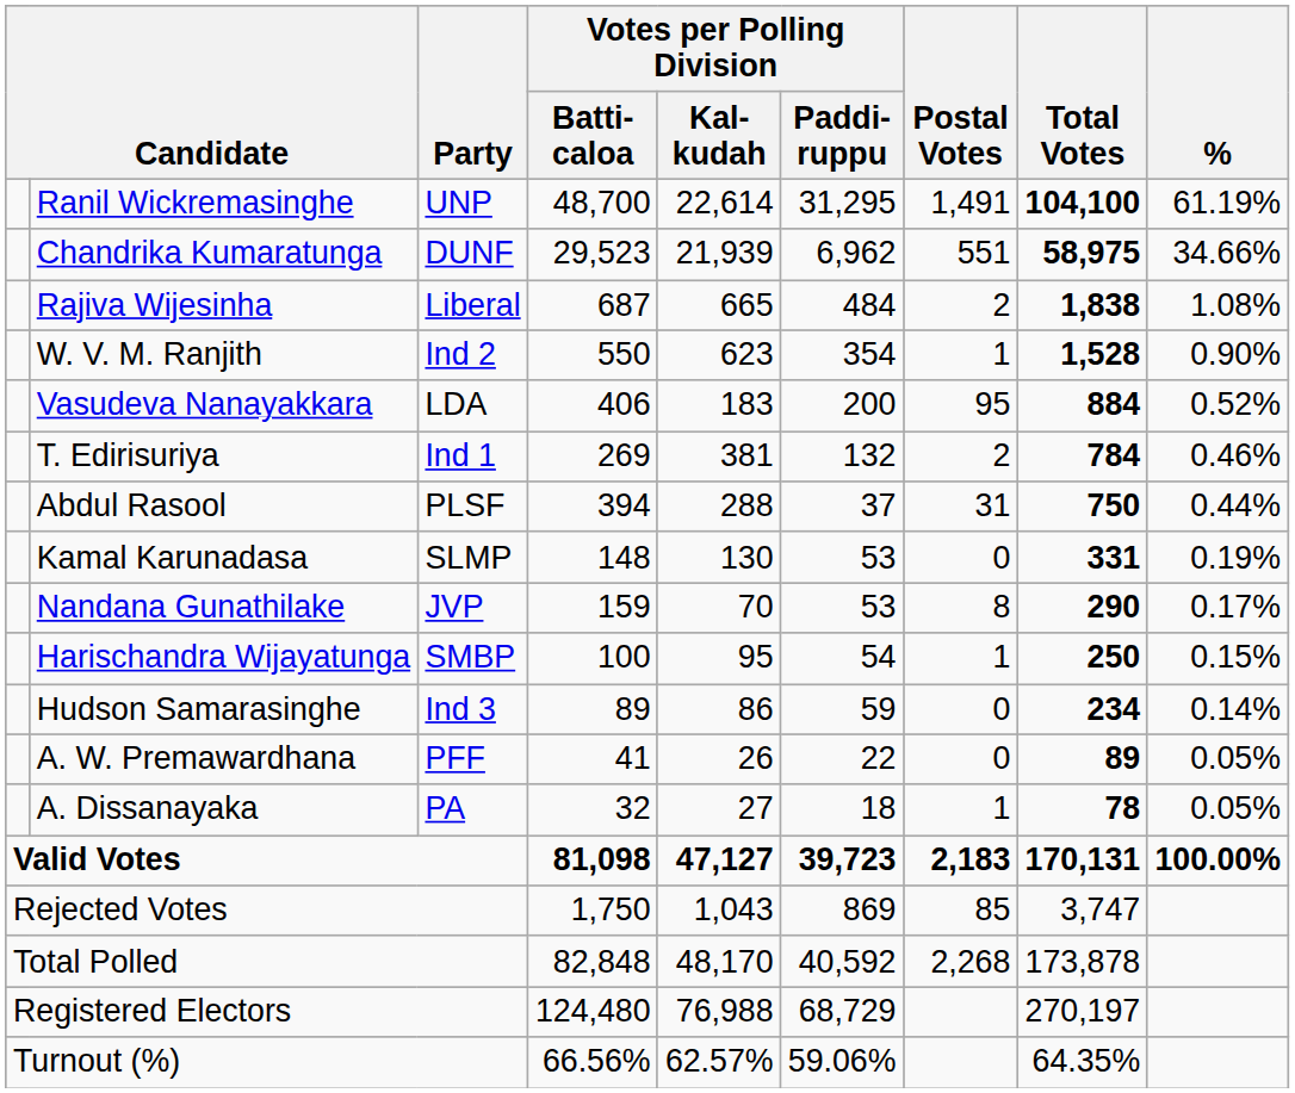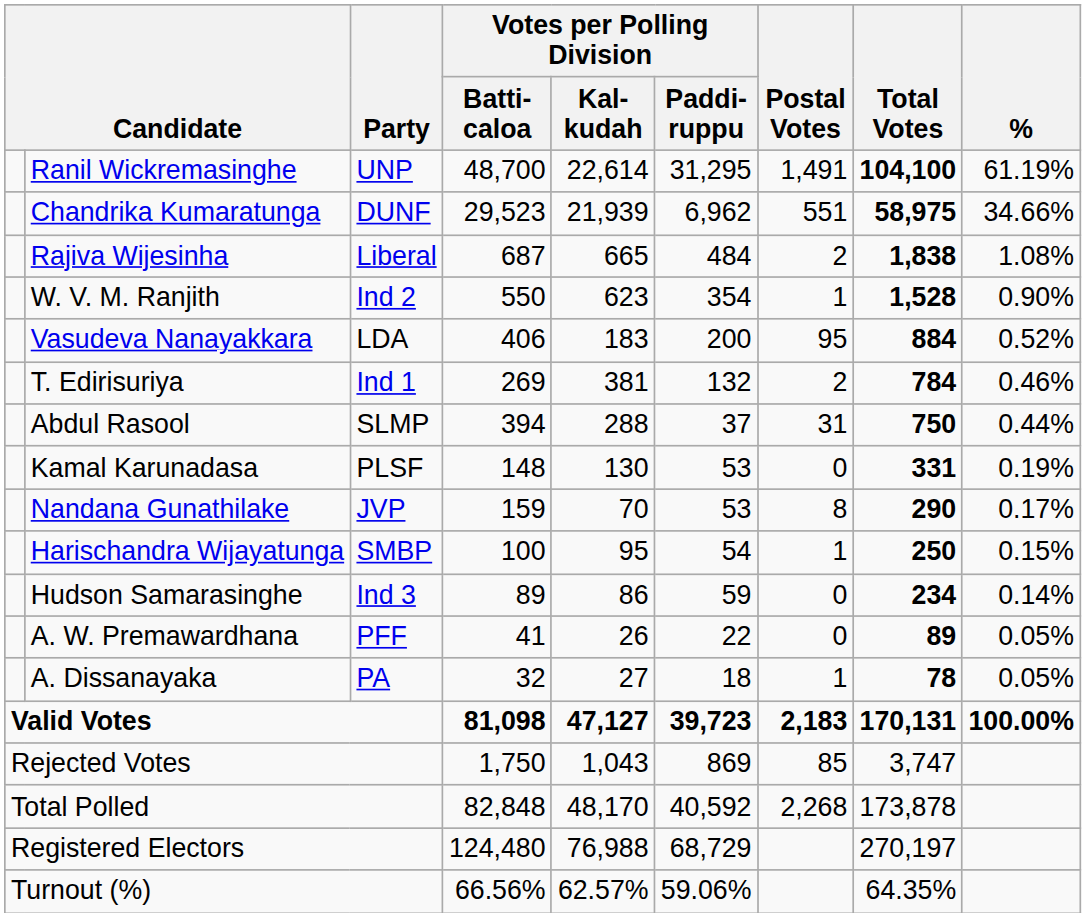Abdul Rasool | Party: PLSF -> SLMP
Kamal Karunadasa | Party: SLMP -> PLSF
